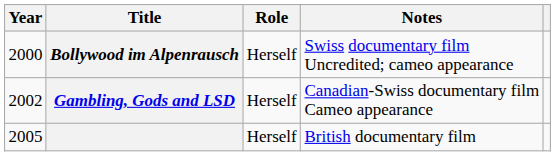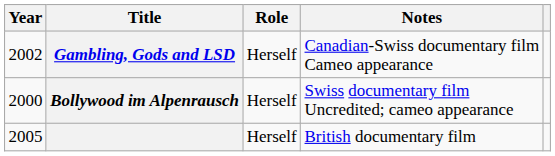rows swapped: Bollywood im Alpenrausch <-> Gambling, Gods and LSD
